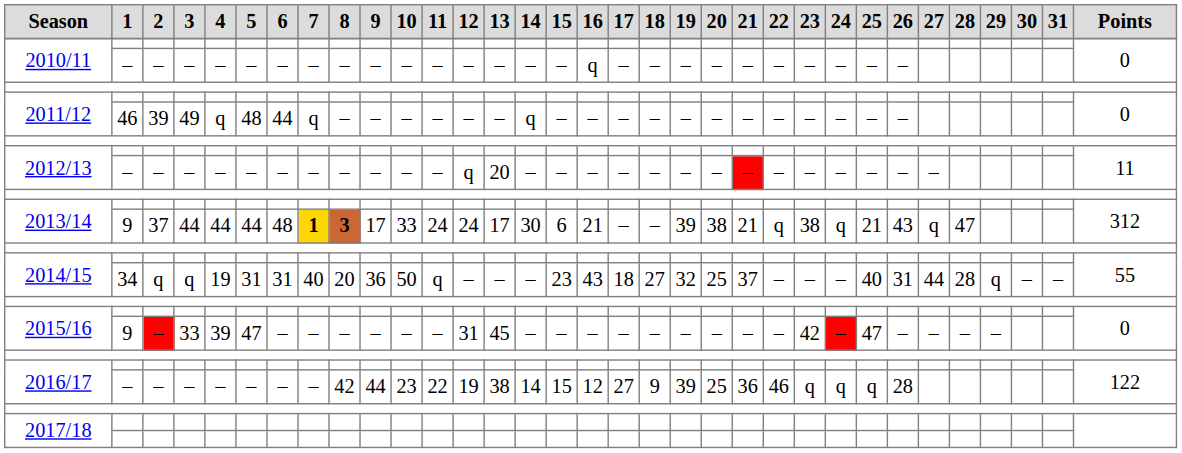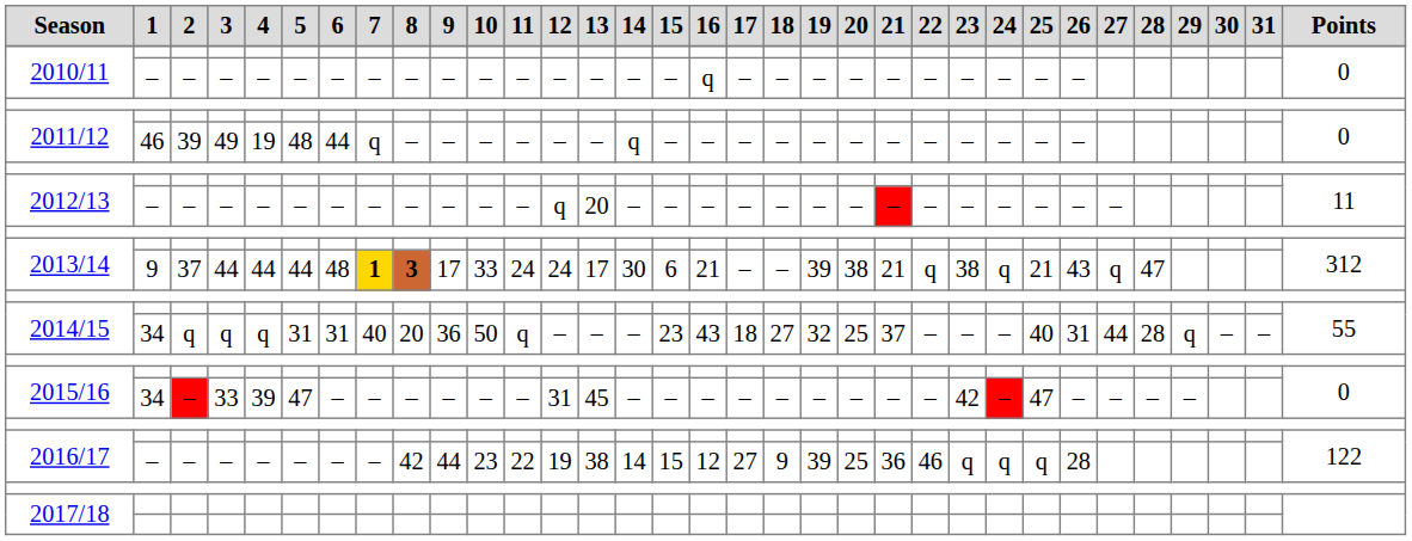2011/12 / 49 | 4: q -> 19
2014/15 / q | 4: 19 -> q
2015/16 / 33 | 1: 9 -> 34
